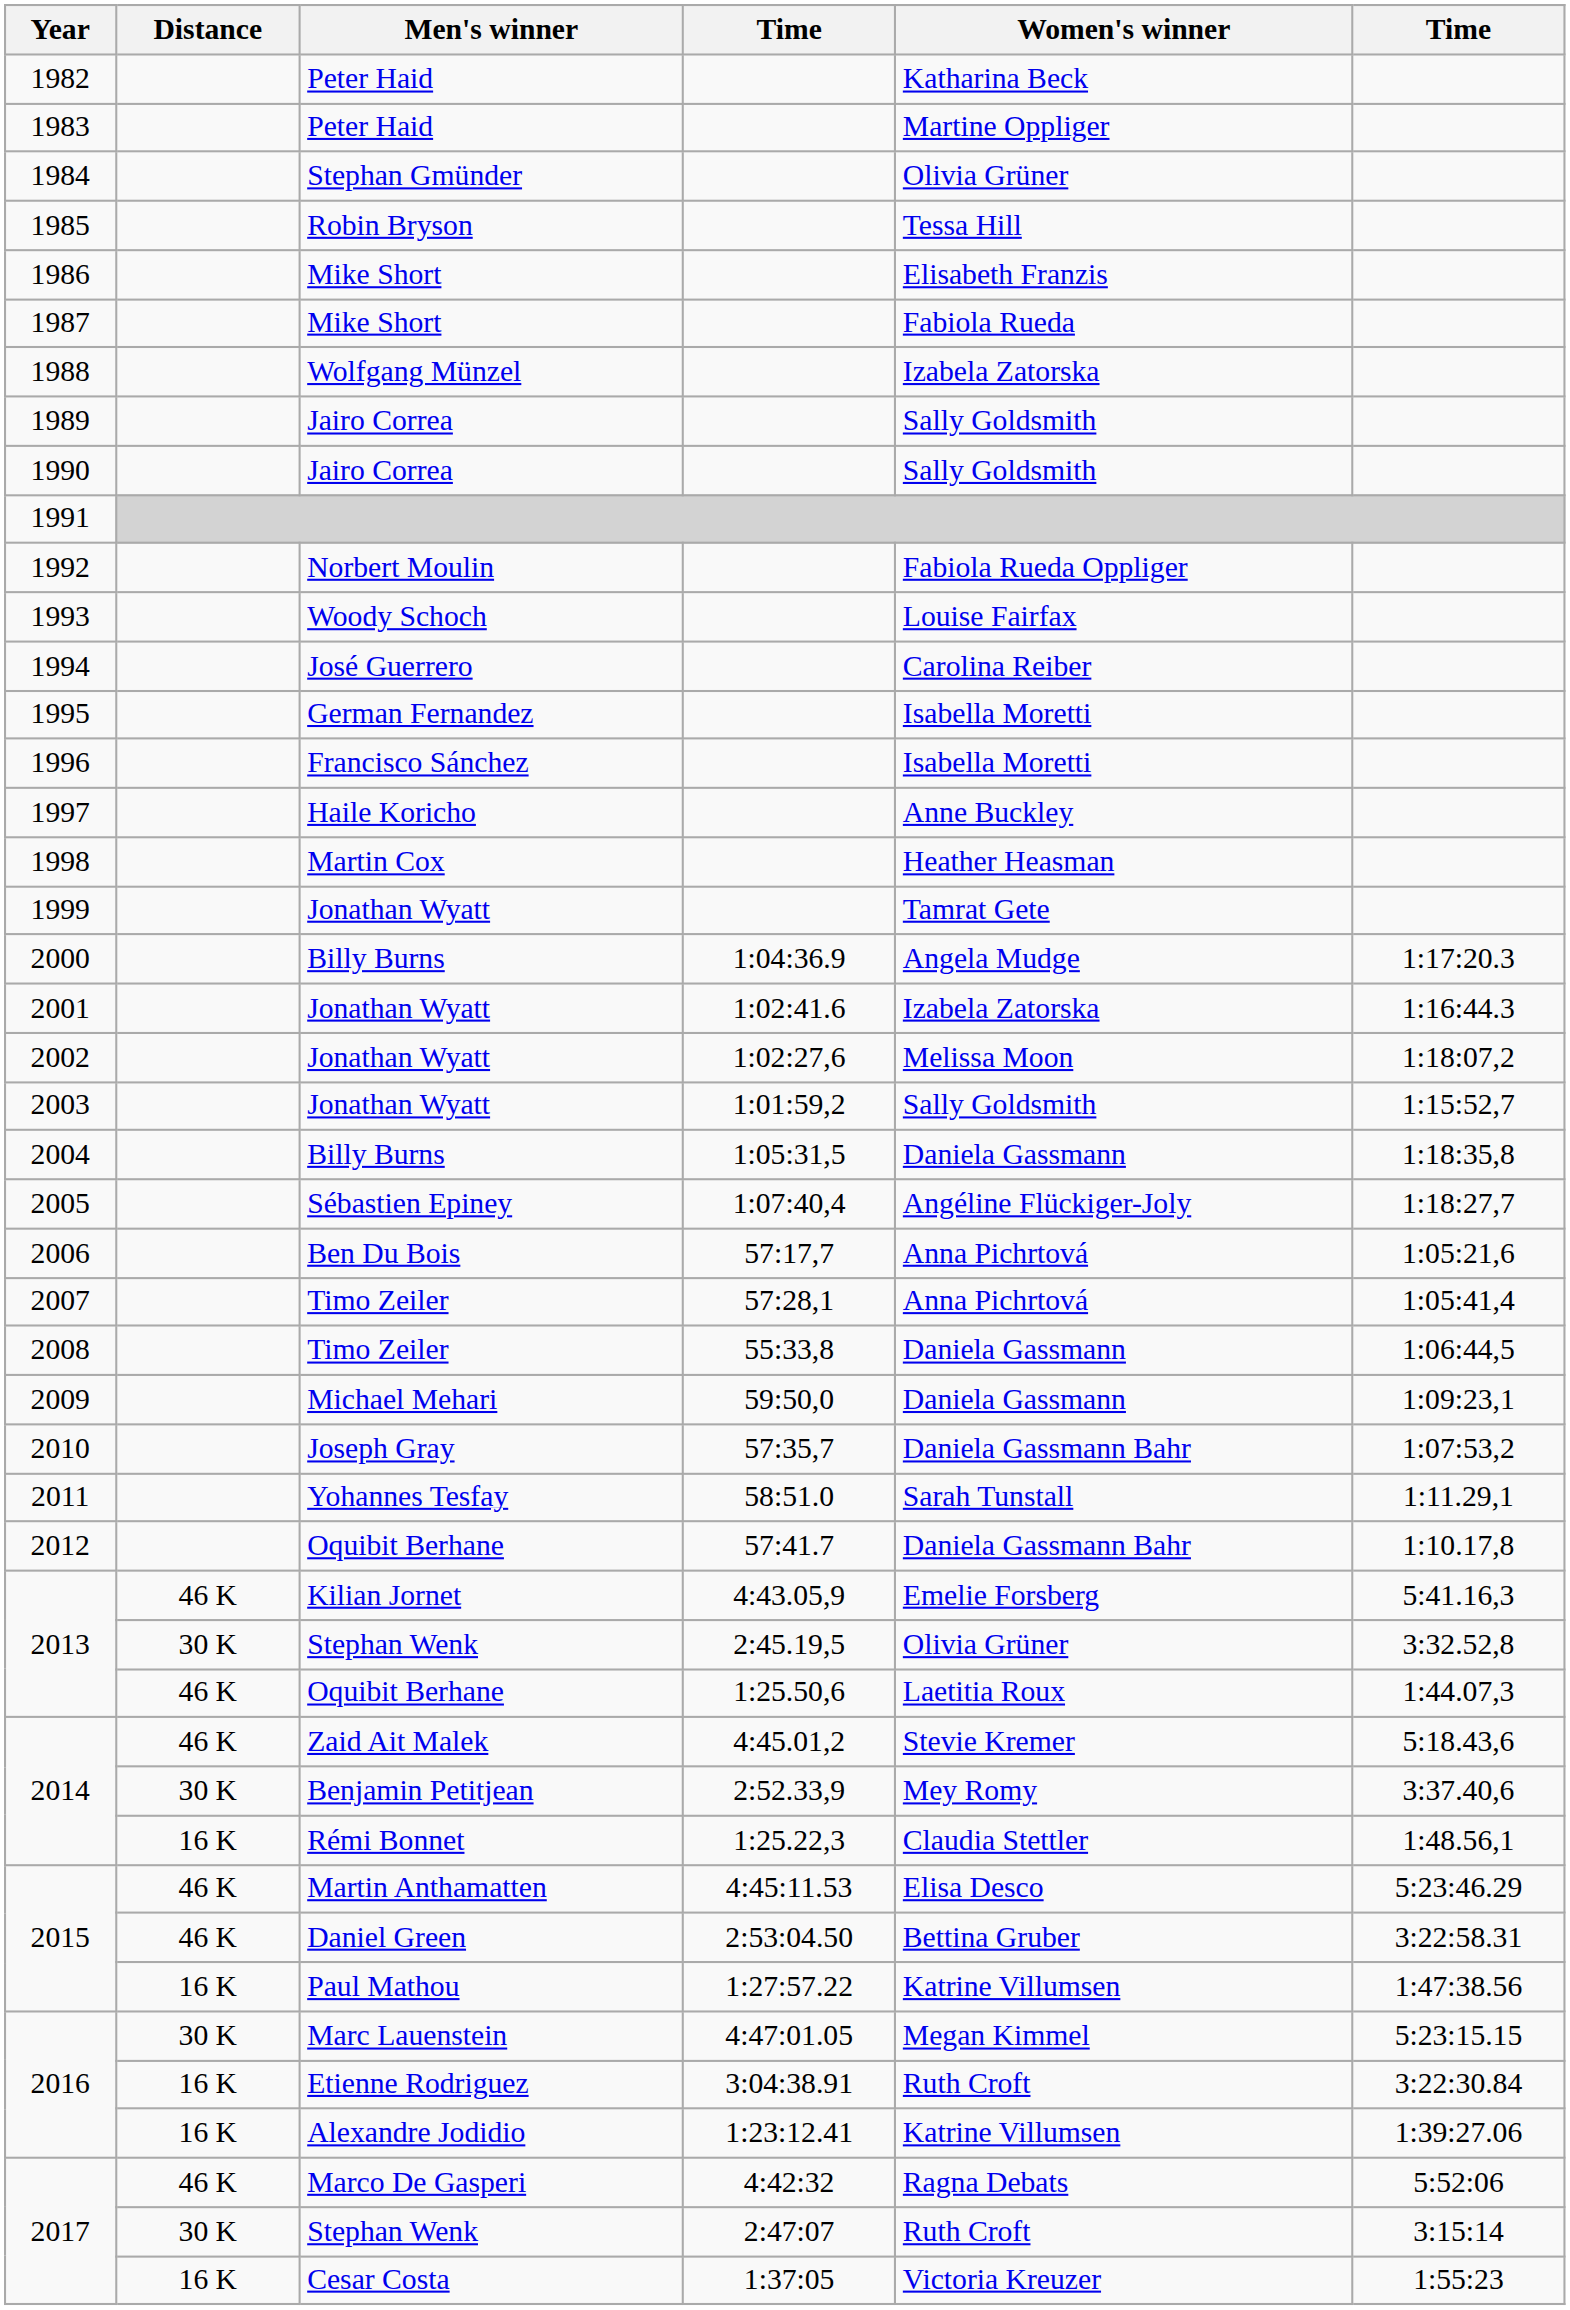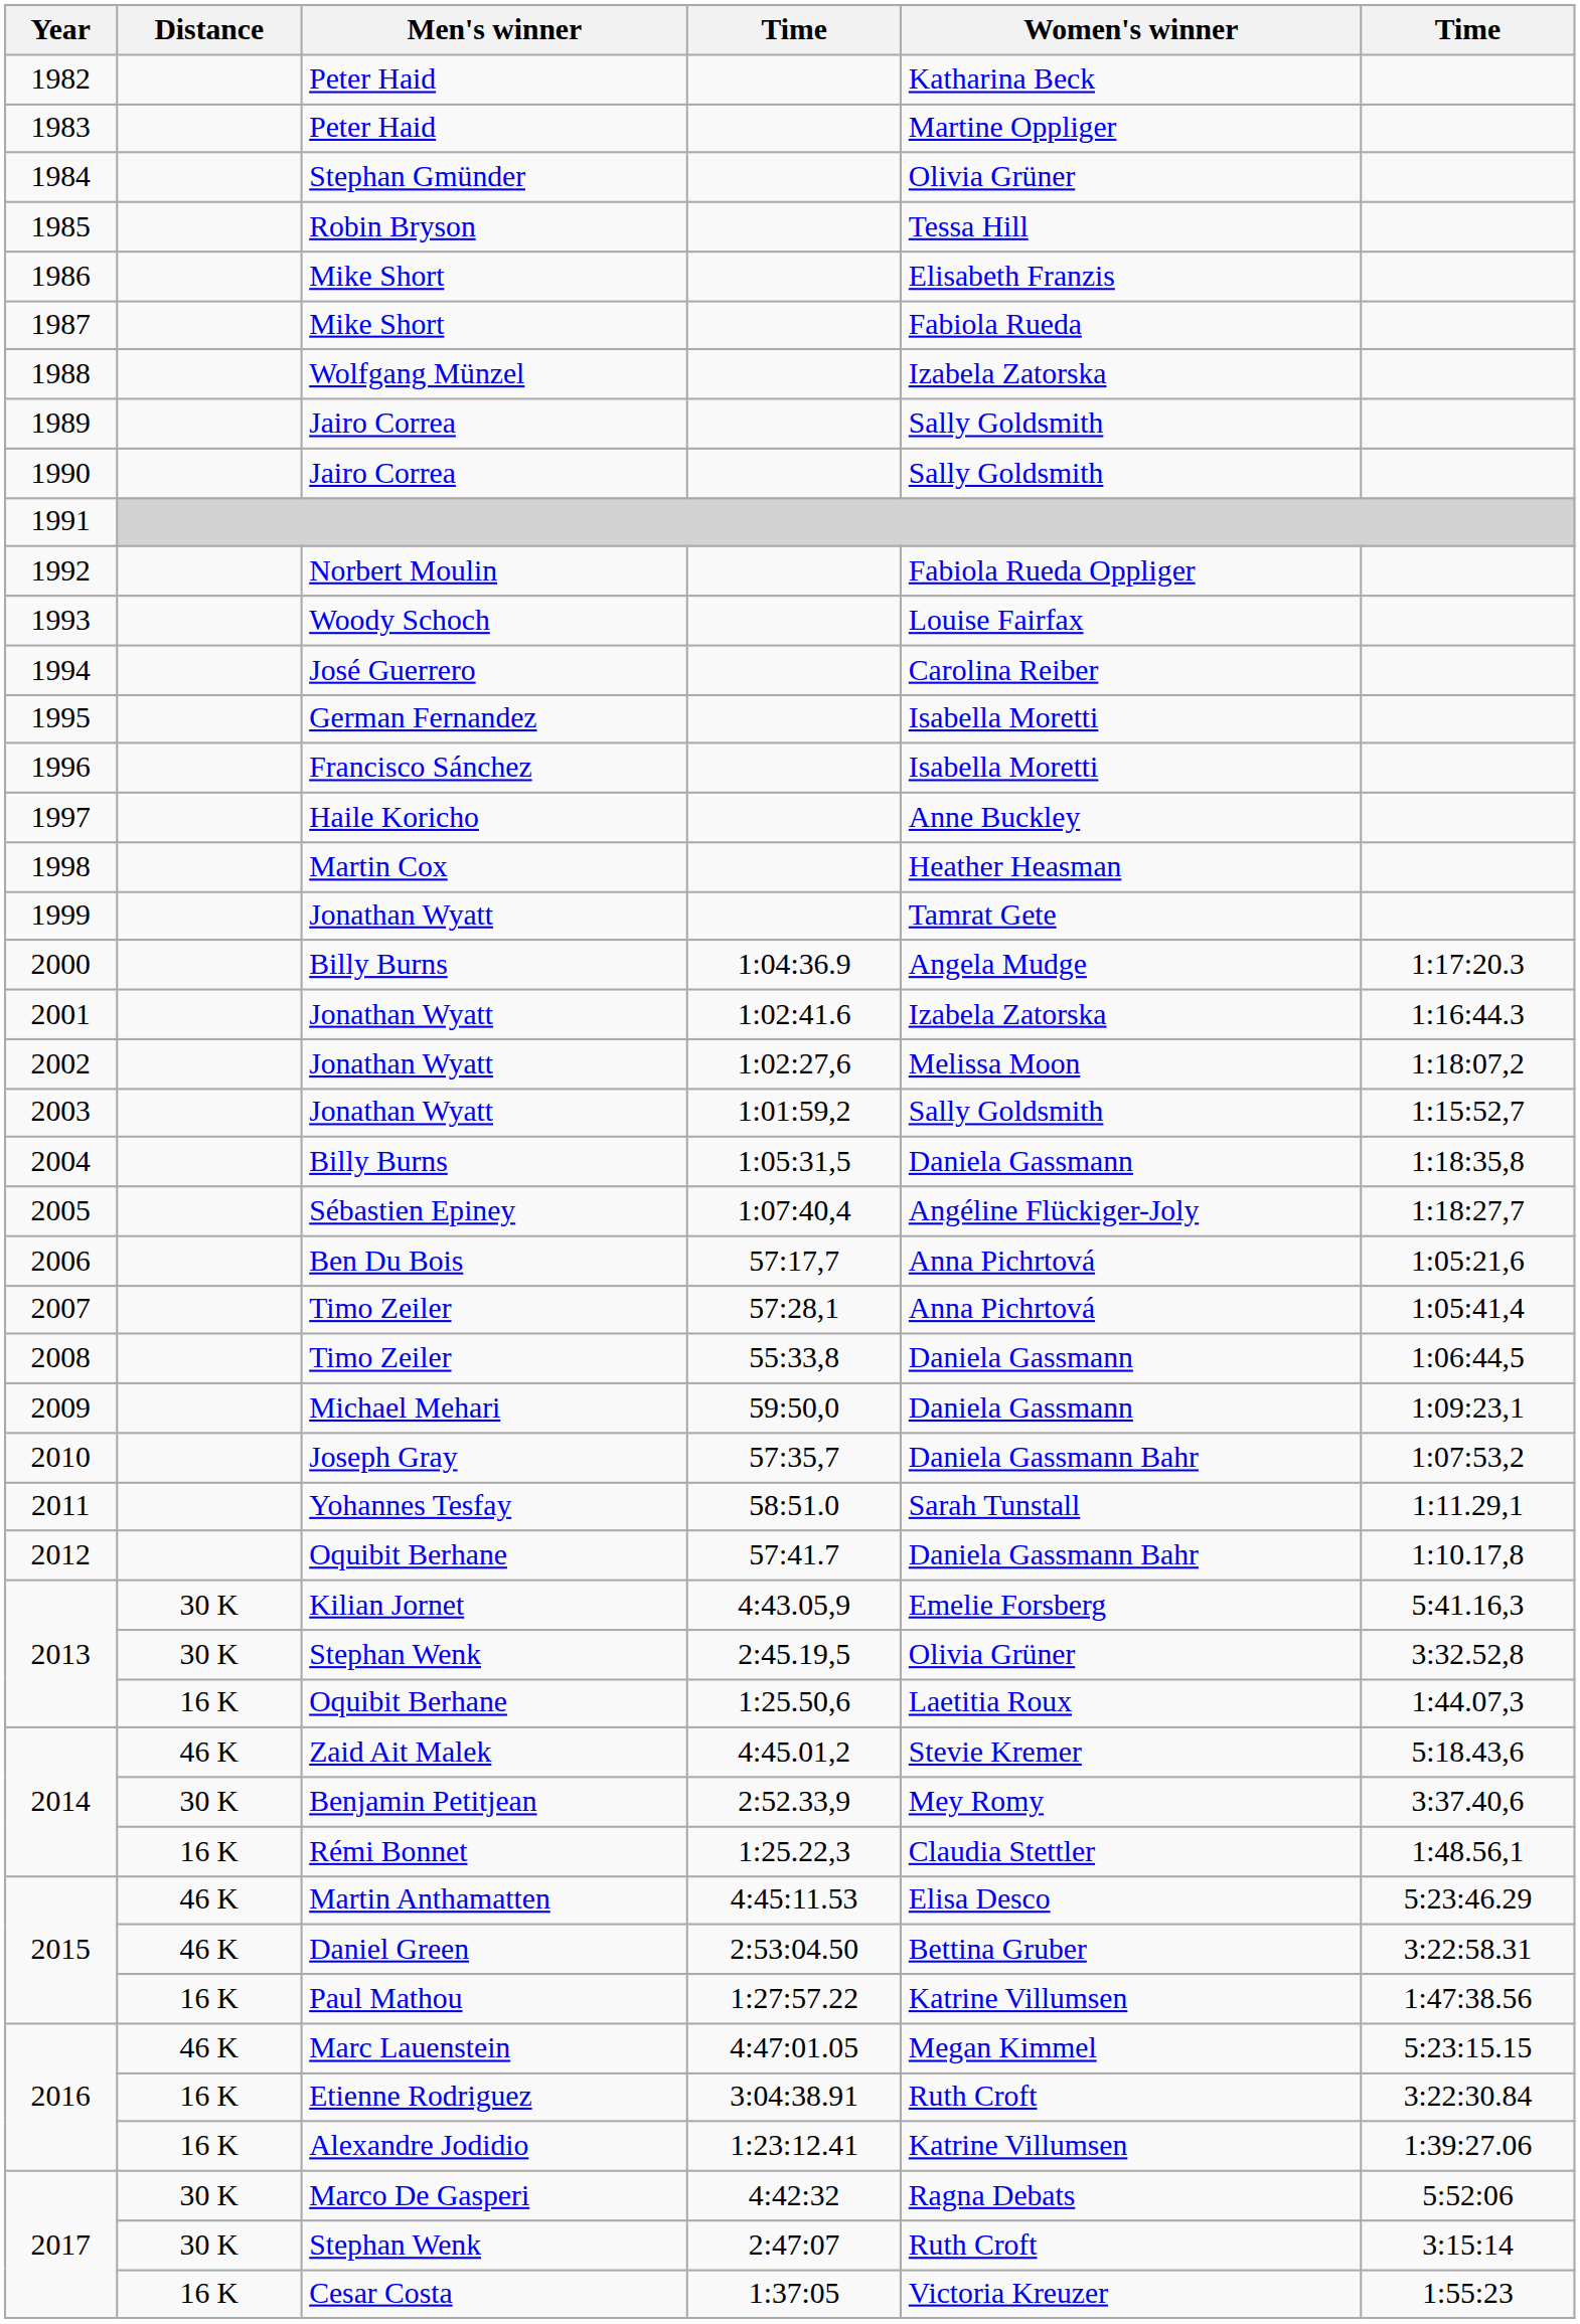2013 / Kilian Jornet | Distance: 46 K -> 30 K
2013 / Oquibit Berhane | Distance: 46 K -> 16 K
2016 / Marc Lauenstein | Distance: 30 K -> 46 K
2017 / Marco De Gasperi | Distance: 46 K -> 30 K
